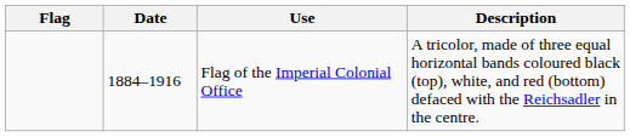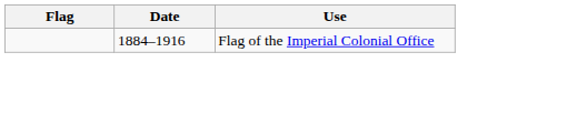- column: Description | A tricolor, made of three equal horizontal bands coloured black (top), white, and red (bottom) defaced with the Reichsadler in the centre.
